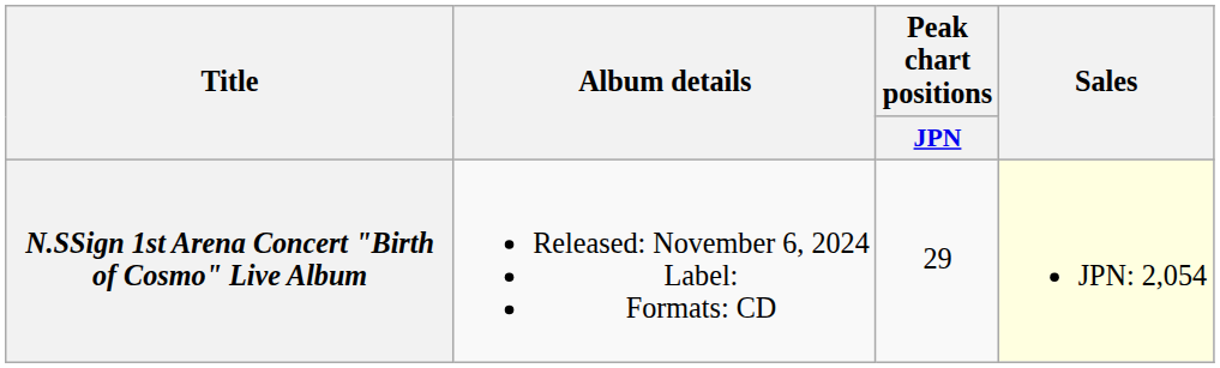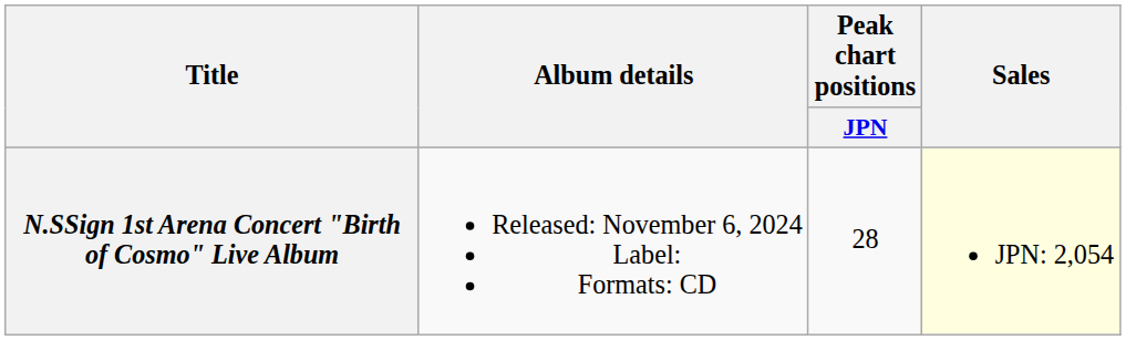N.SSign 1st Arena Concert "Birth of Cosmo" Live Album | Peak chart positions / JPN: 29 -> 28
